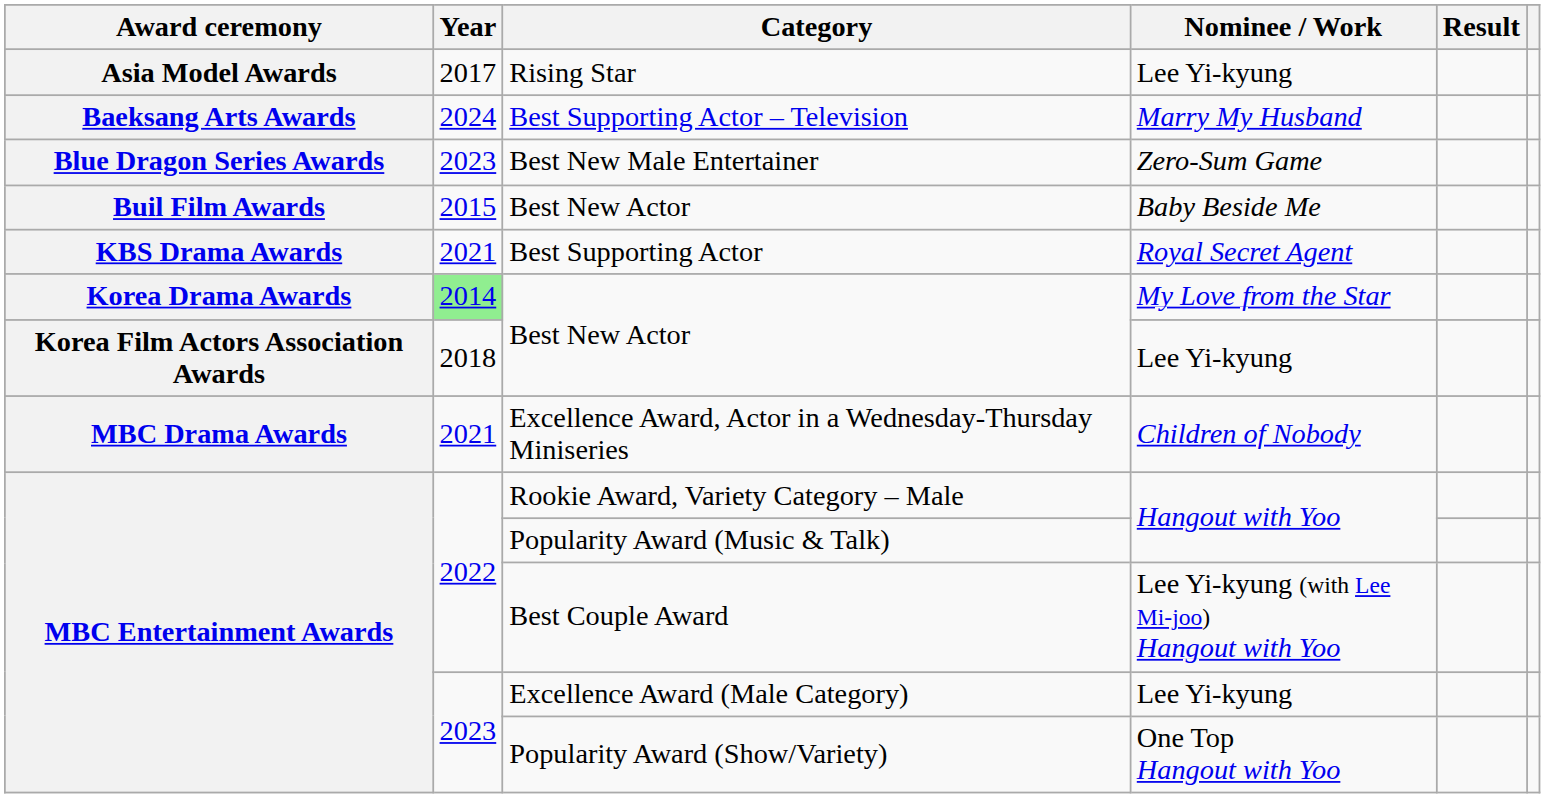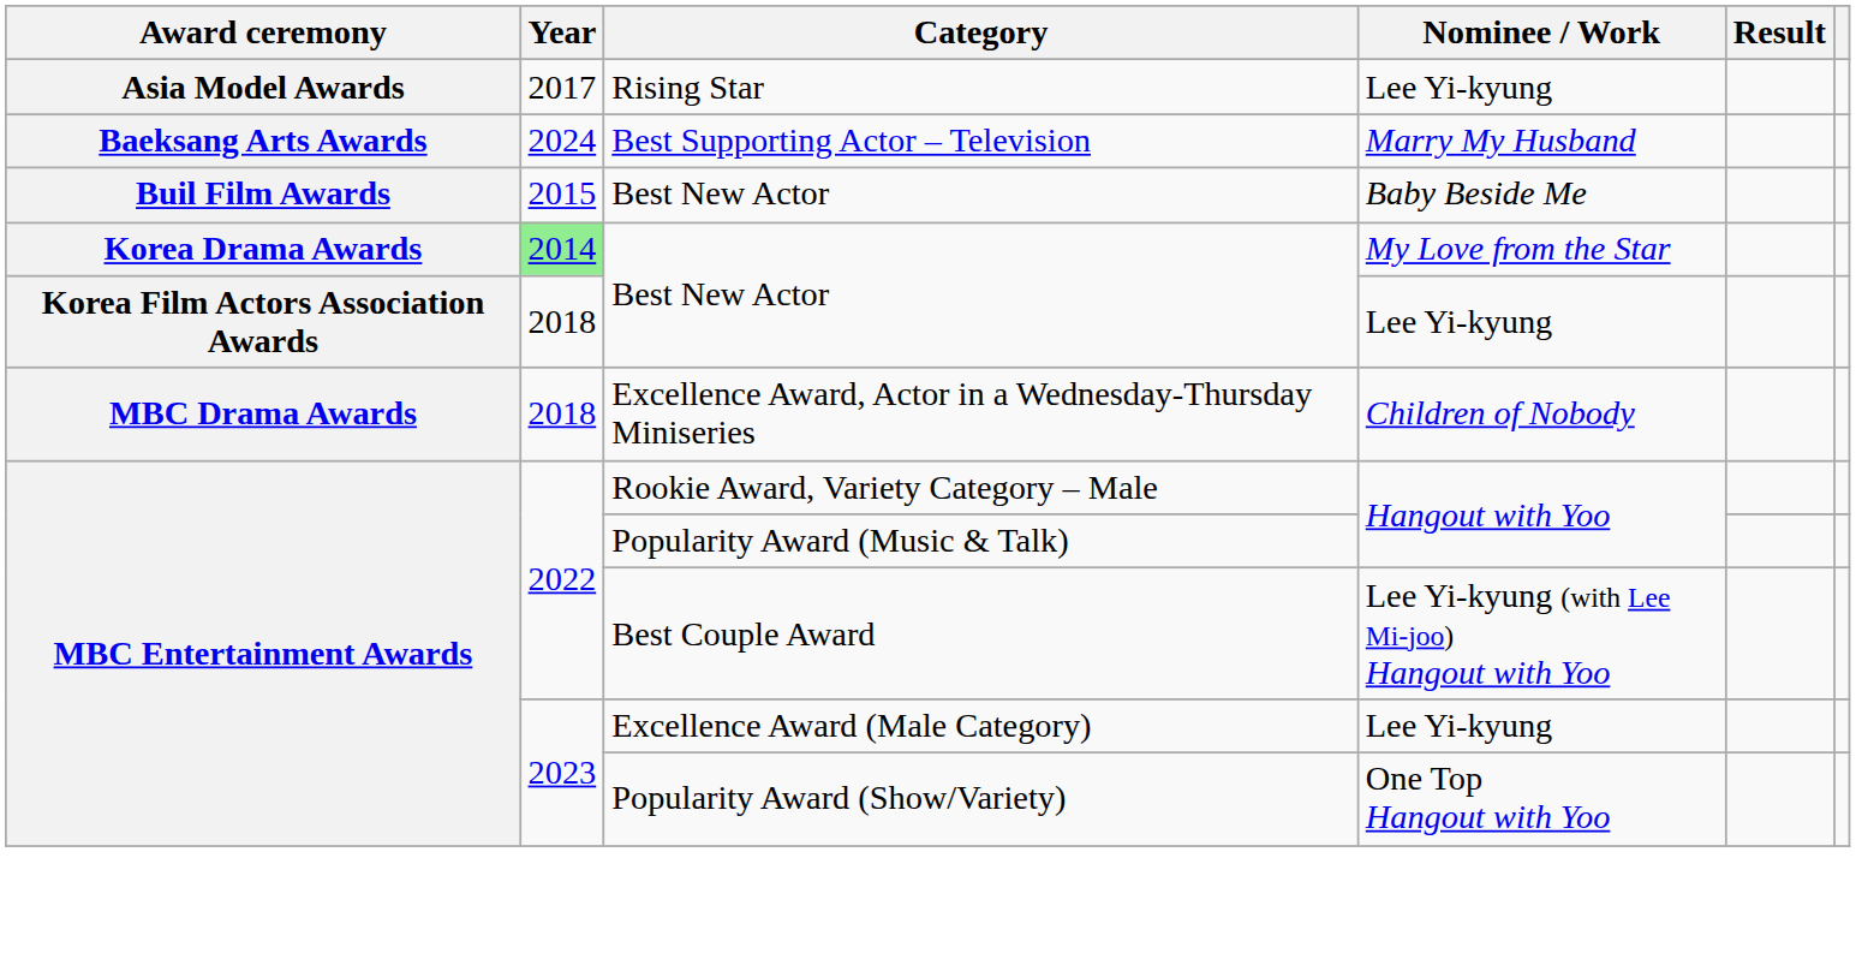- row: Blue Dragon Series Awards | 2023 | Best New Male Entertainer | Zero-Sum Game
- row: KBS Drama Awards | 2021 | Best Supporting Actor | Royal Secret Agent
Excellence Award, Actor in a Wednesday-Thursday Miniseries | Year: 2021 -> 2018
